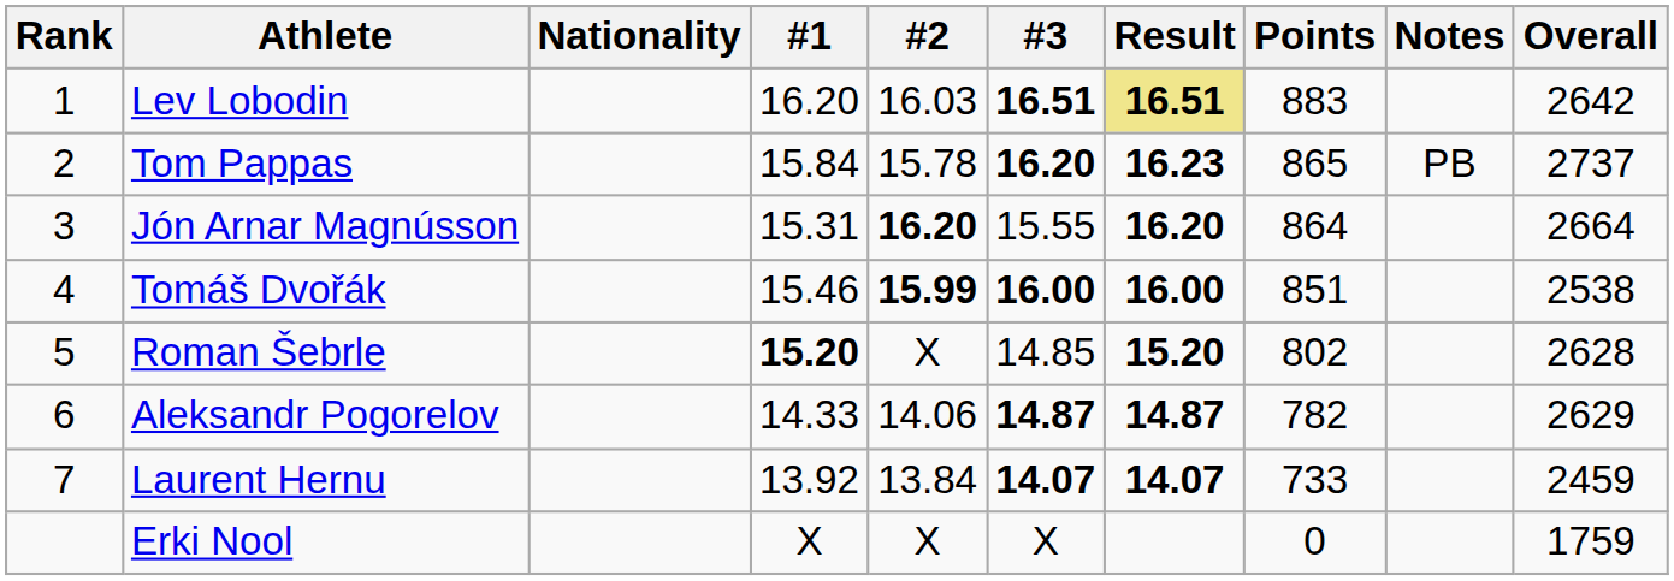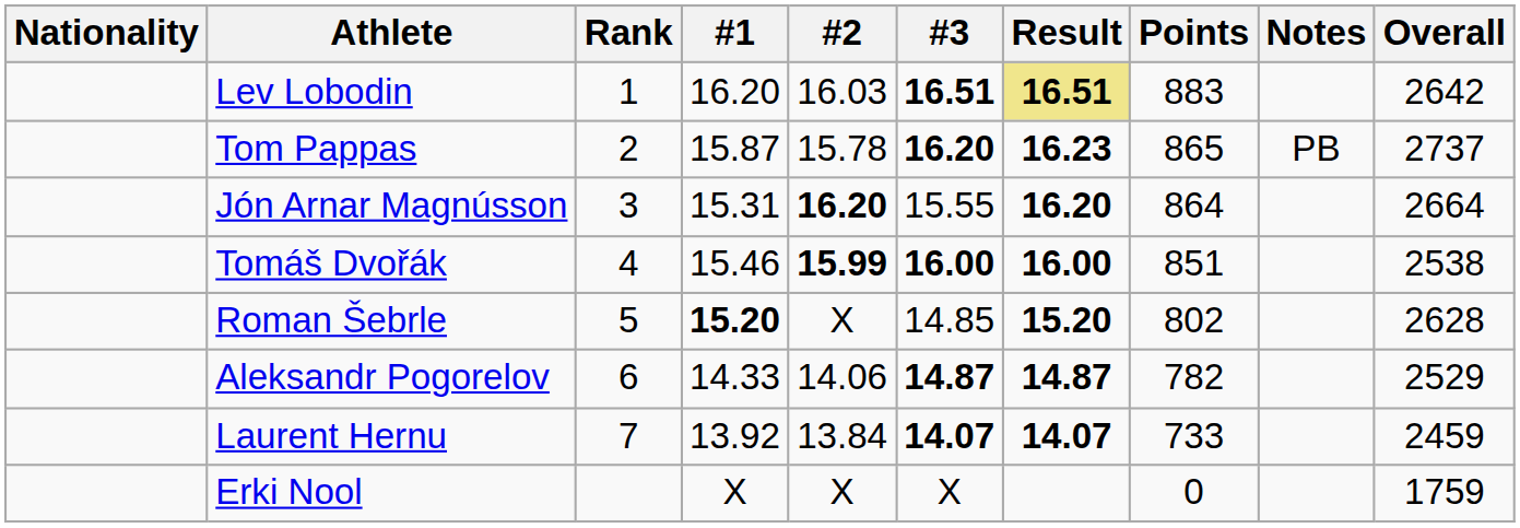columns swapped: Rank <-> Nationality
Tom Pappas | #1: 15.84 -> 15.87
Aleksandr Pogorelov | Overall: 2629 -> 2529
